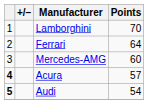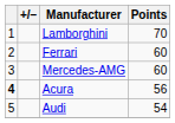Ferrari | Points: 64 -> 60
Acura | Points: 57 -> 56
Audi | column 1: bold -> normal
